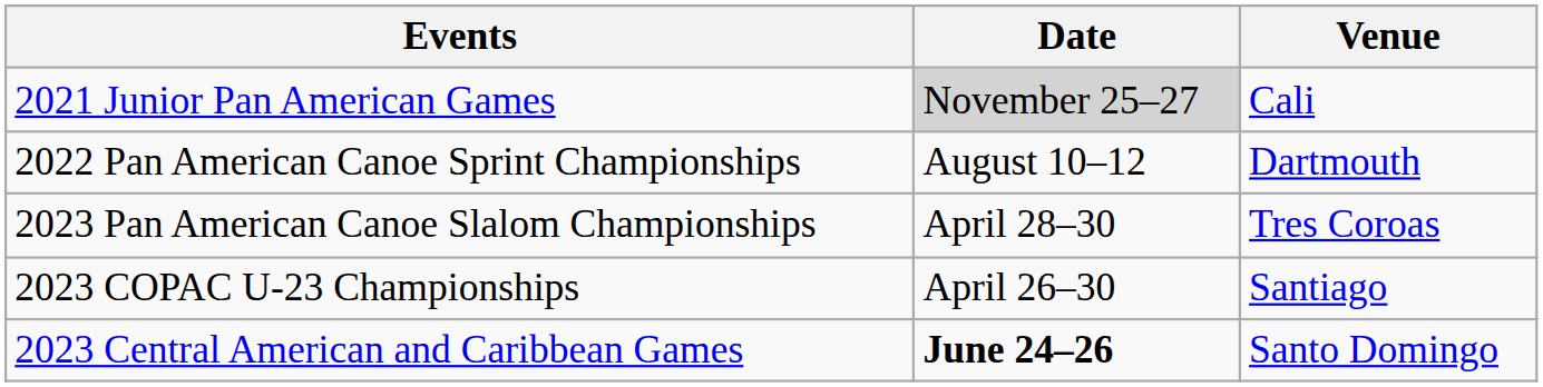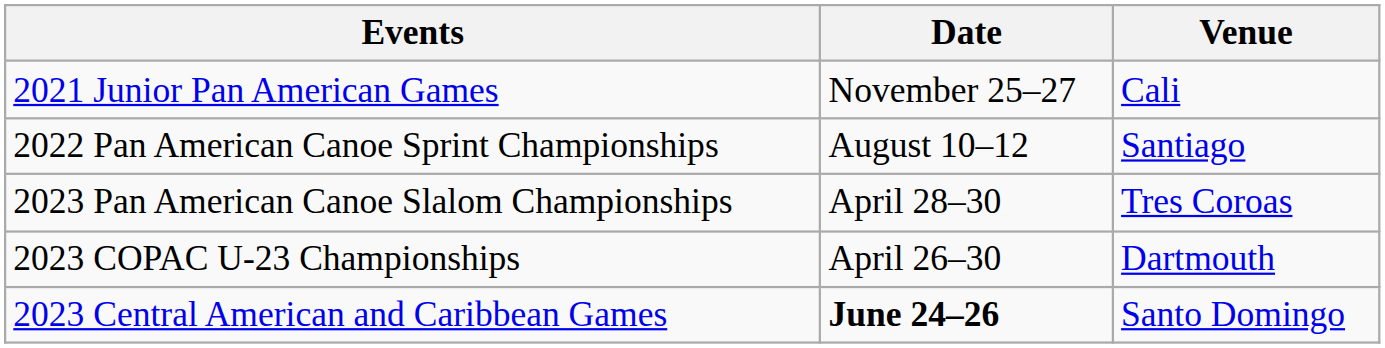2021 Junior Pan American Games | Date: lightgrey background -> no background
2022 Pan American Canoe Sprint Championships | Venue: Dartmouth -> Santiago
2023 COPAC U-23 Championships | Venue: Santiago -> Dartmouth
